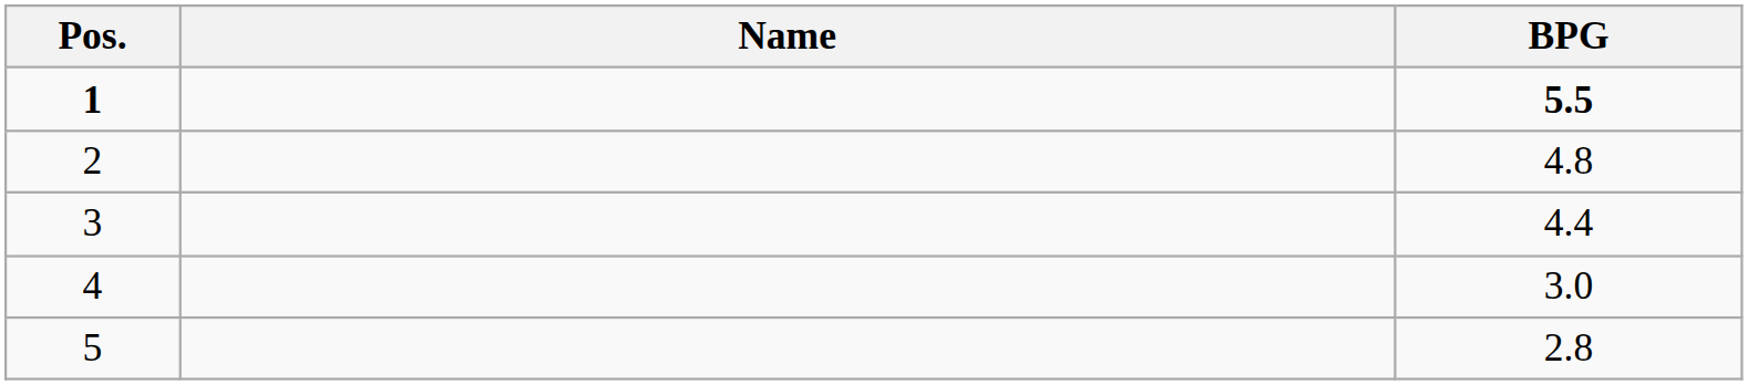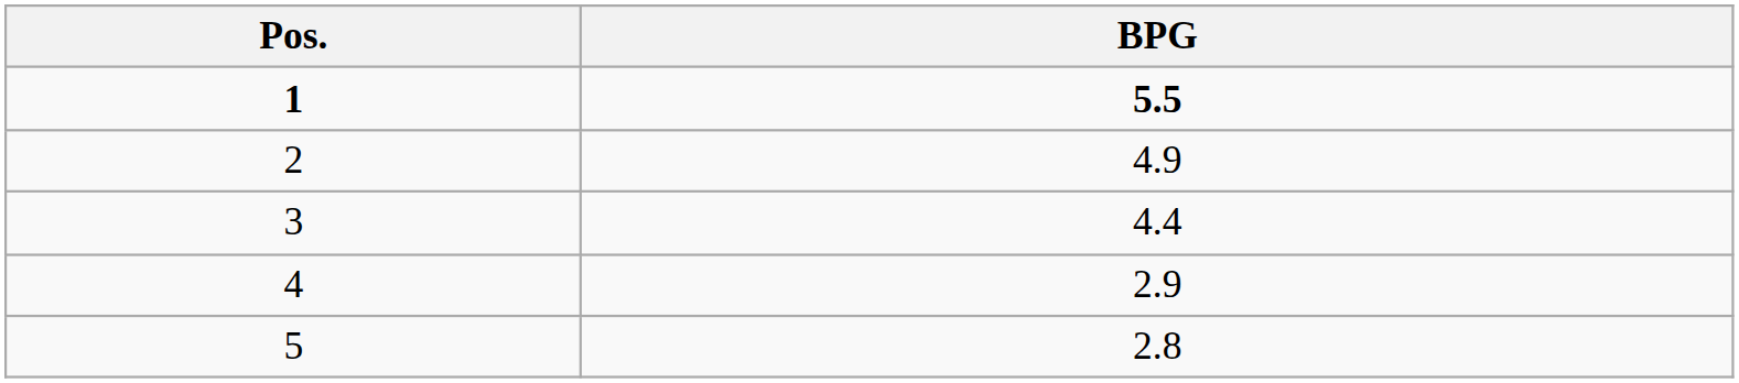- column: Name
2 | BPG: 4.8 -> 4.9
4 | BPG: 3.0 -> 2.9
